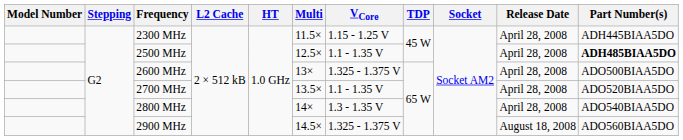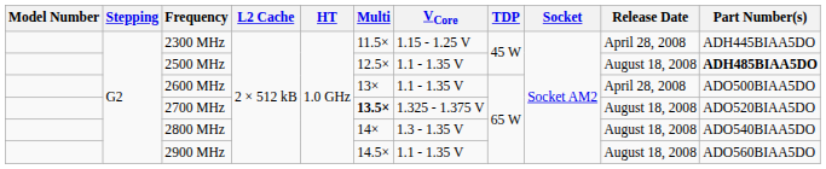2500 MHz | Release Date: April 28, 2008 -> August 18, 2008
2600 MHz | VCore: 1.325 - 1.375 V -> 1.1 - 1.35 V
2700 MHz | Multi: normal -> bold
2700 MHz | VCore: 1.1 - 1.35 V -> 1.325 - 1.375 V
2700 MHz | Release Date: April 28, 2008 -> August 18, 2008
2800 MHz | Release Date: April 28, 2008 -> August 18, 2008
2900 MHz | VCore: 1.325 - 1.375 V -> 1.1 - 1.35 V
